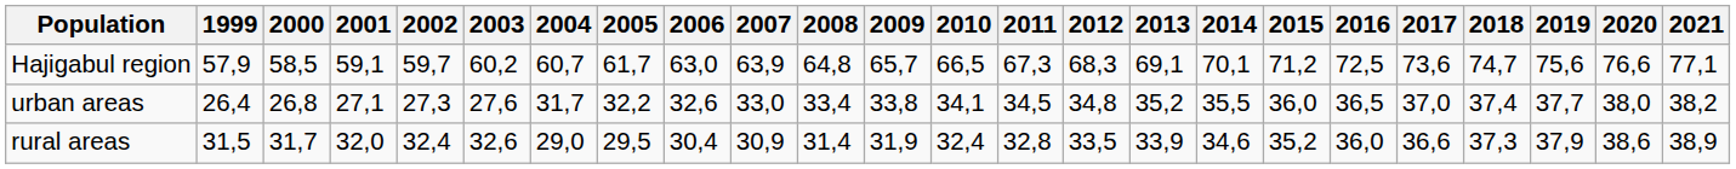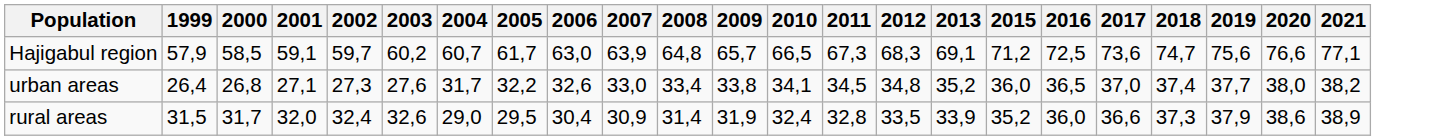- column: 2014 | 70,1 | 35,5 | 34,6
